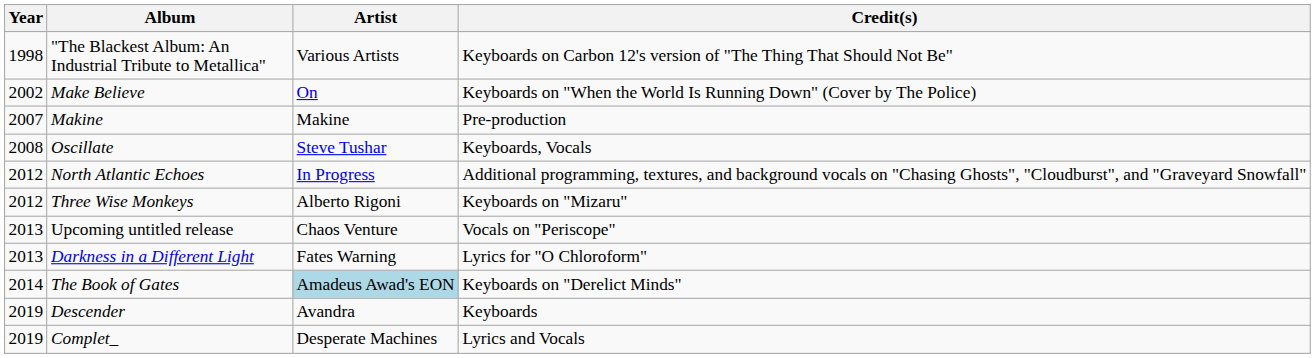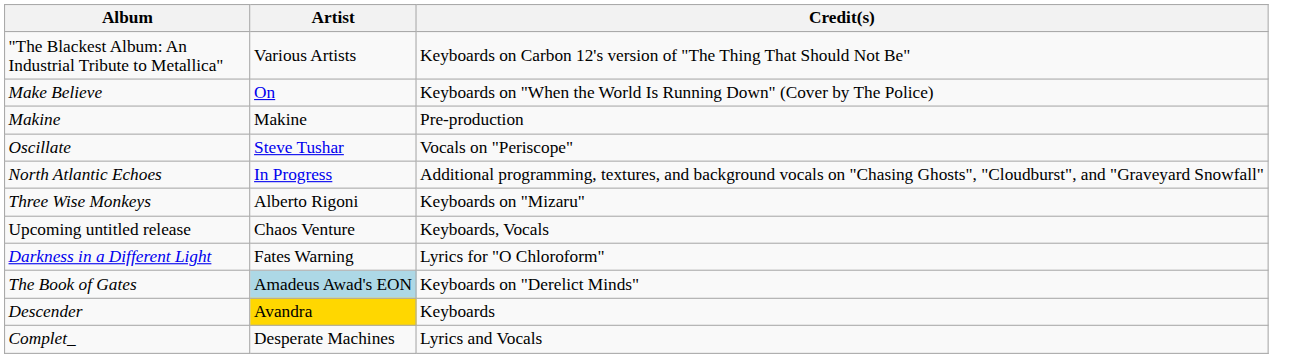- column: Year | 1998 | 2002 | 2007 | 2008 | 2012 | 2012 | 2013 | 2013 | 2014 | 2019 | 2019
Oscillate | Credit(s): Keyboards, Vocals -> Vocals on "Periscope"
Upcoming untitled release | Credit(s): Vocals on "Periscope" -> Keyboards, Vocals
Descender | Artist: no background -> gold background
